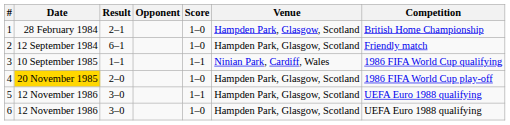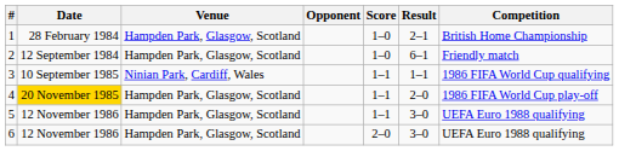columns swapped: Venue <-> Result
4 | Score: 1–0 -> 1–1
6 | Score: 1–0 -> 2–0
